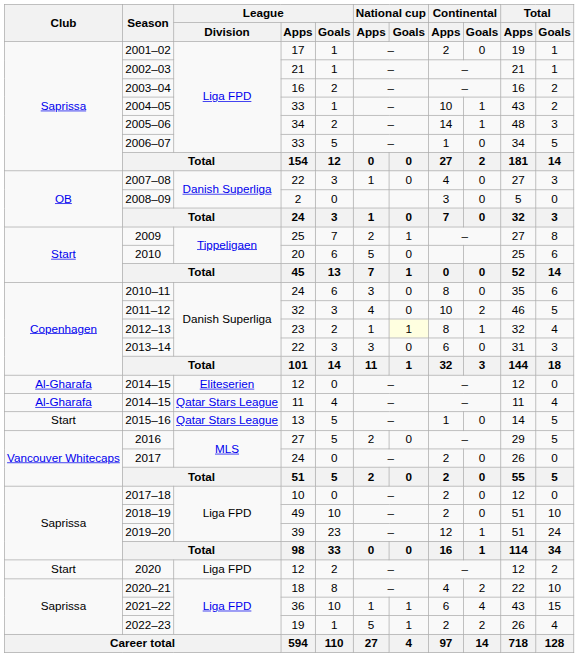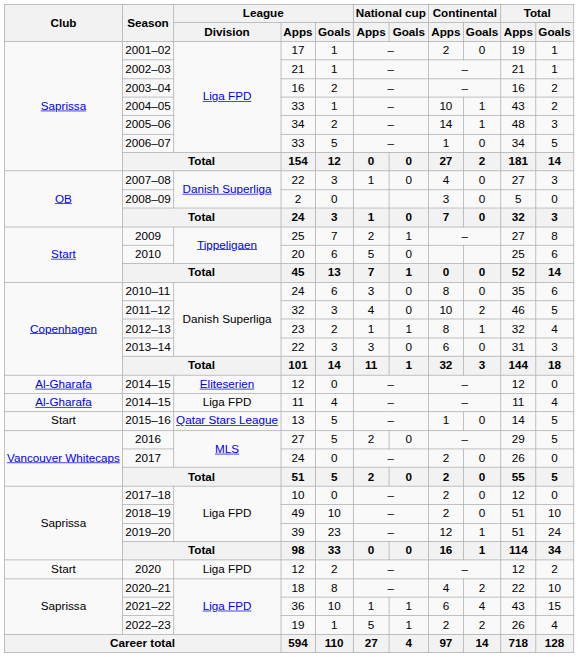2012–13 | National cup / Goals: lightyellow background -> no background
2014–15 / 11 | League / Division: Qatar Stars League -> Liga FPD
